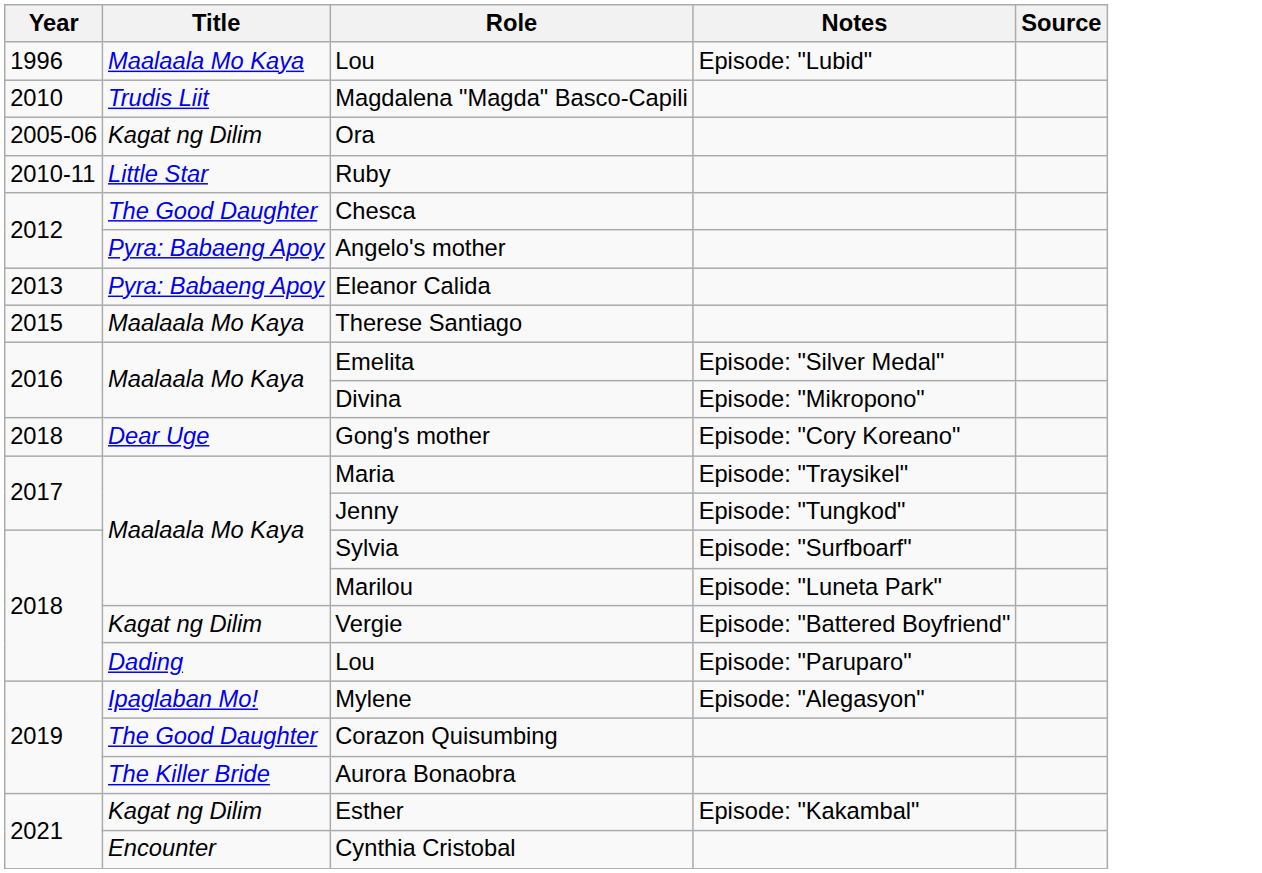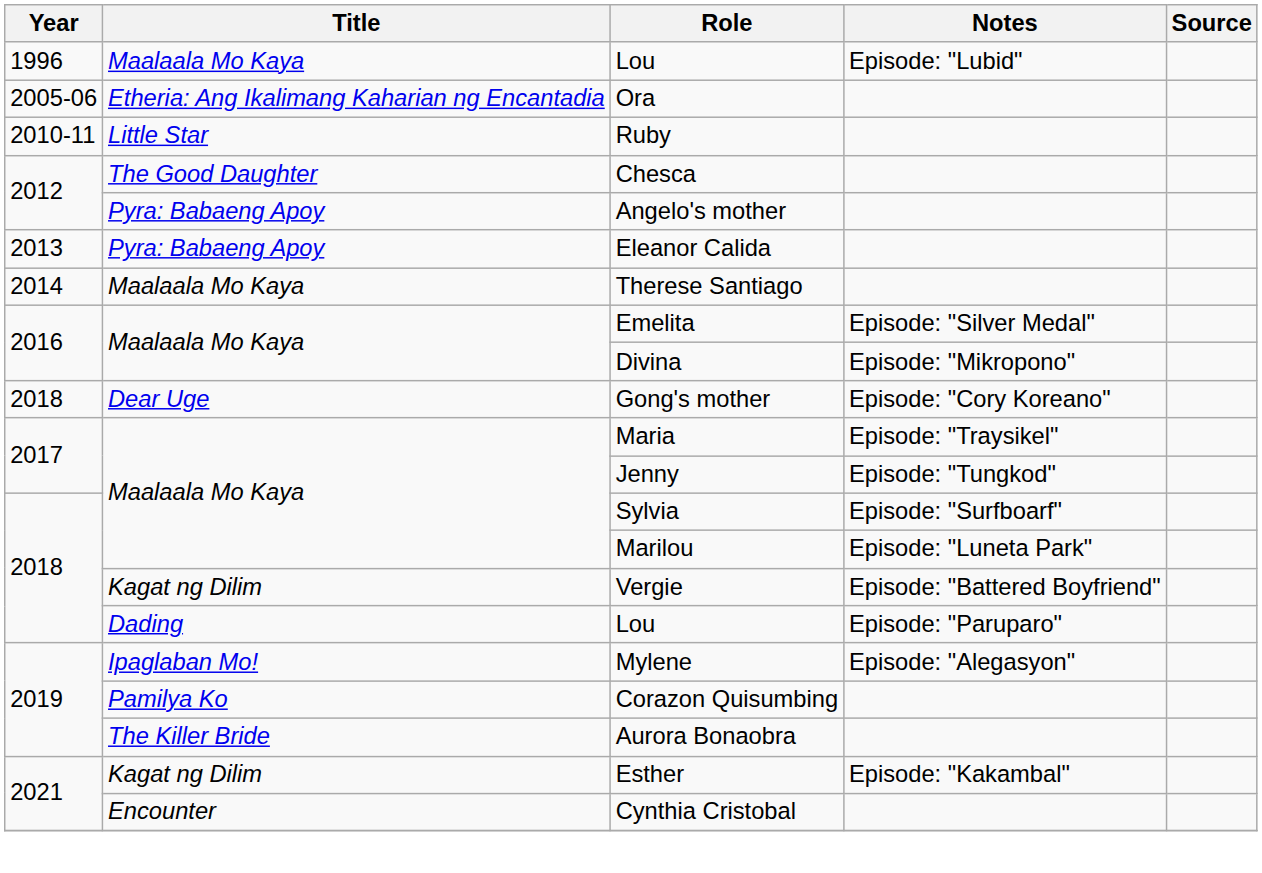- row: 2010 | Trudis Liit | Magdalena "Magda" Basco-Capili
Ora | Title: Kagat ng Dilim -> Etheria: Ang Ikalimang Kaharian ng Encantadia
Therese Santiago | Year: 2015 -> 2014
Corazon Quisumbing | Title: The Good Daughter -> Pamilya Ko
